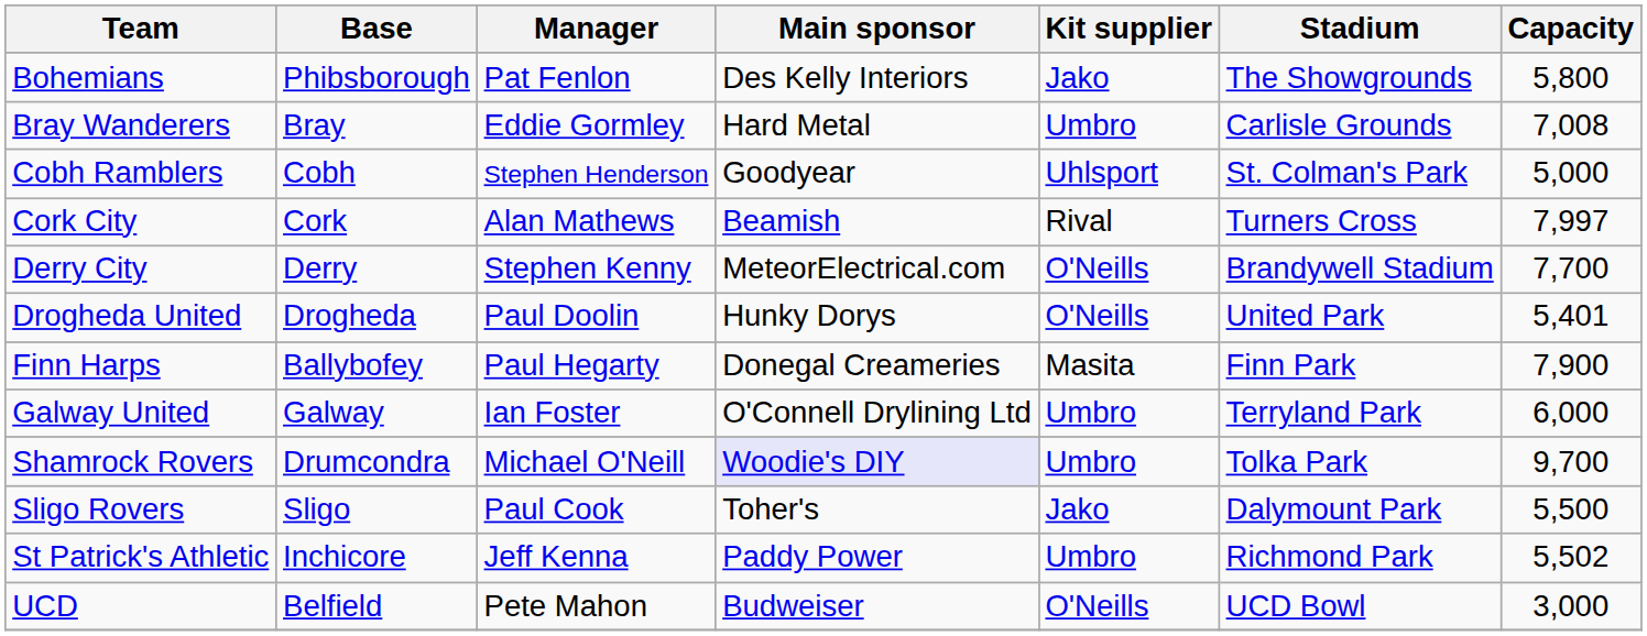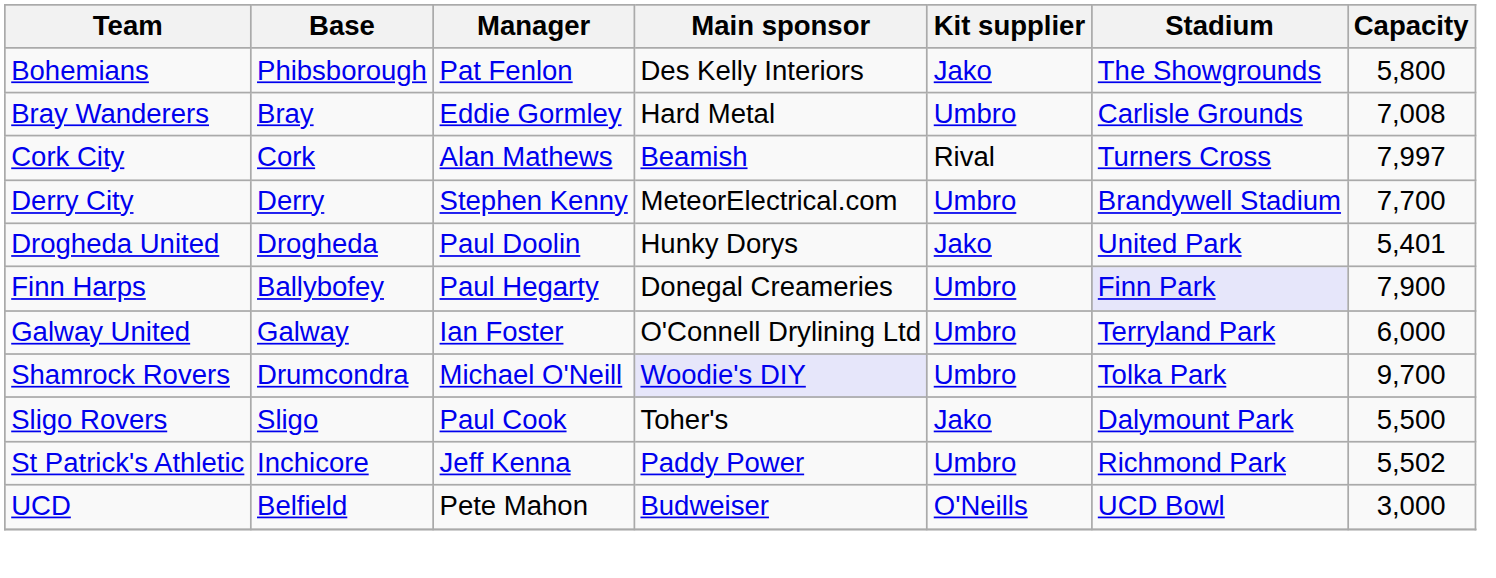- row: Cobh Ramblers | Cobh | Stephen Henderson | Goodyear | Uhlsport | St. Colman's Park | 5,000
Derry City | Kit supplier: O'Neills -> Umbro
Drogheda United | Kit supplier: O'Neills -> Jako
Finn Harps | Kit supplier: Masita -> Umbro
Finn Harps | Stadium: no background -> lavender background
